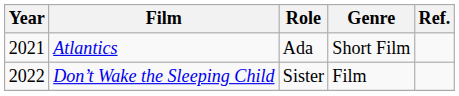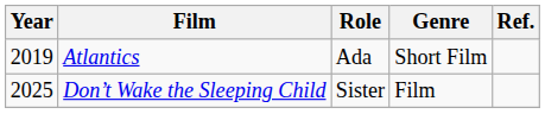Atlantics | Year: 2021 -> 2019
Don’t Wake the Sleeping Child | Year: 2022 -> 2025
